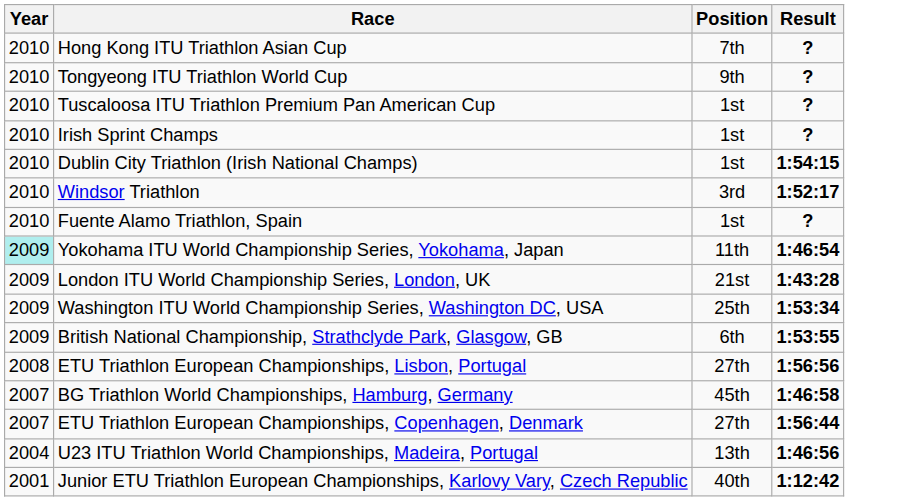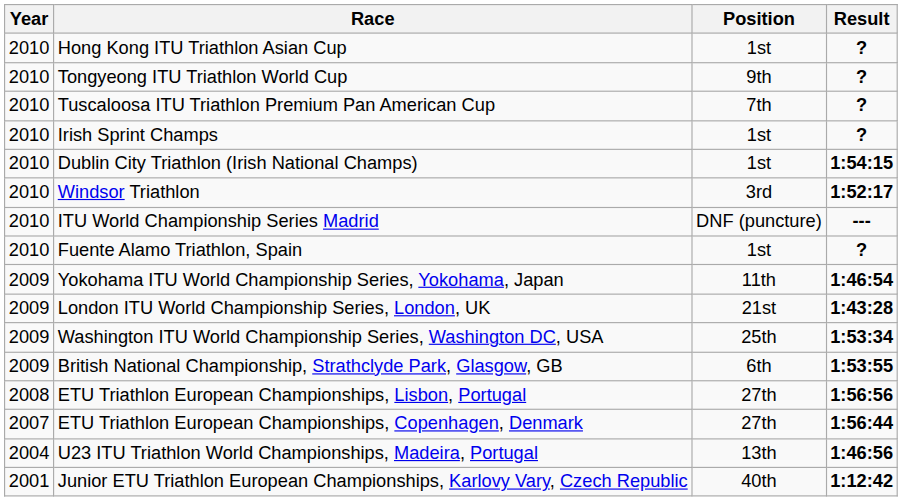Hong Kong ITU Triathlon Asian Cup | Position: 7th -> 1st
Tuscaloosa ITU Triathlon Premium Pan American Cup | Position: 1st -> 7th
+ row: 2010 | ITU World Championship Series Madrid | DNF (puncture) | ---
Yokohama ITU World Championship Series, Yokohama, Japan | Year: paleturquoise background -> no background
- row: 2007 | BG Triathlon World Championships, Hamburg, Germany | 45th | 1:46:58
